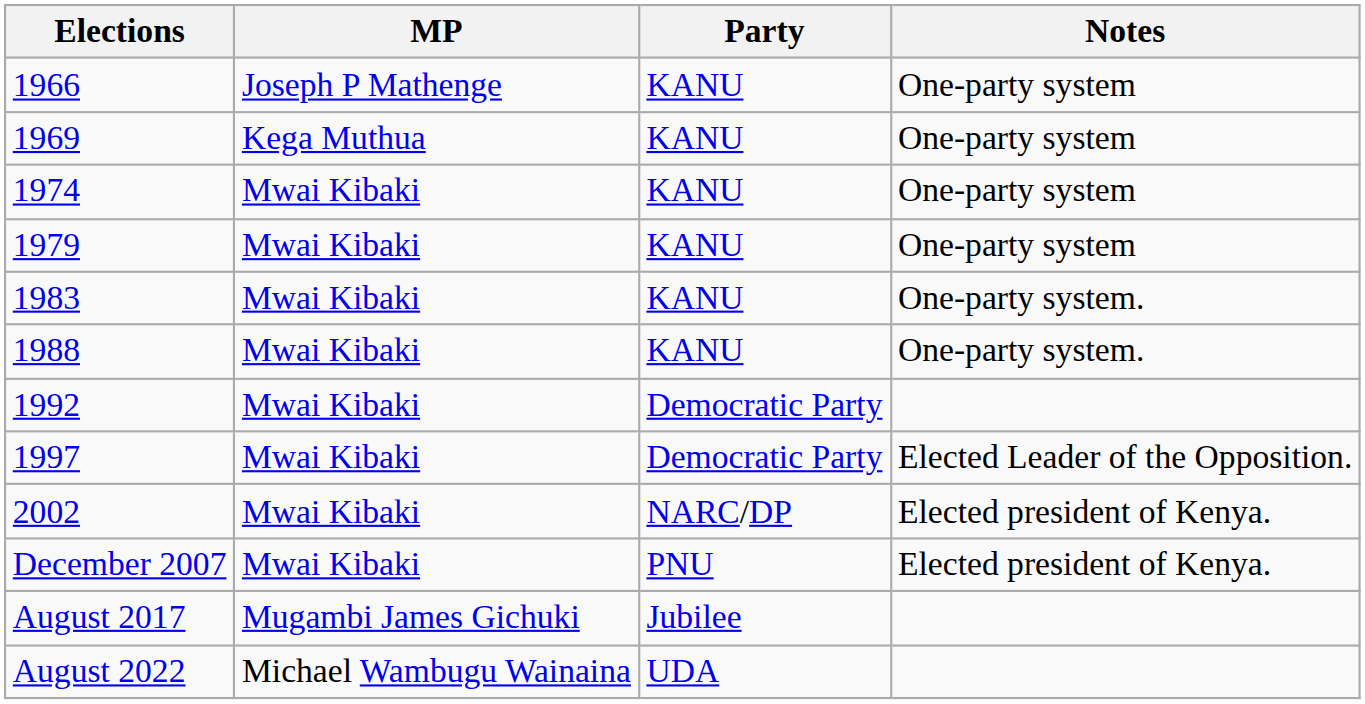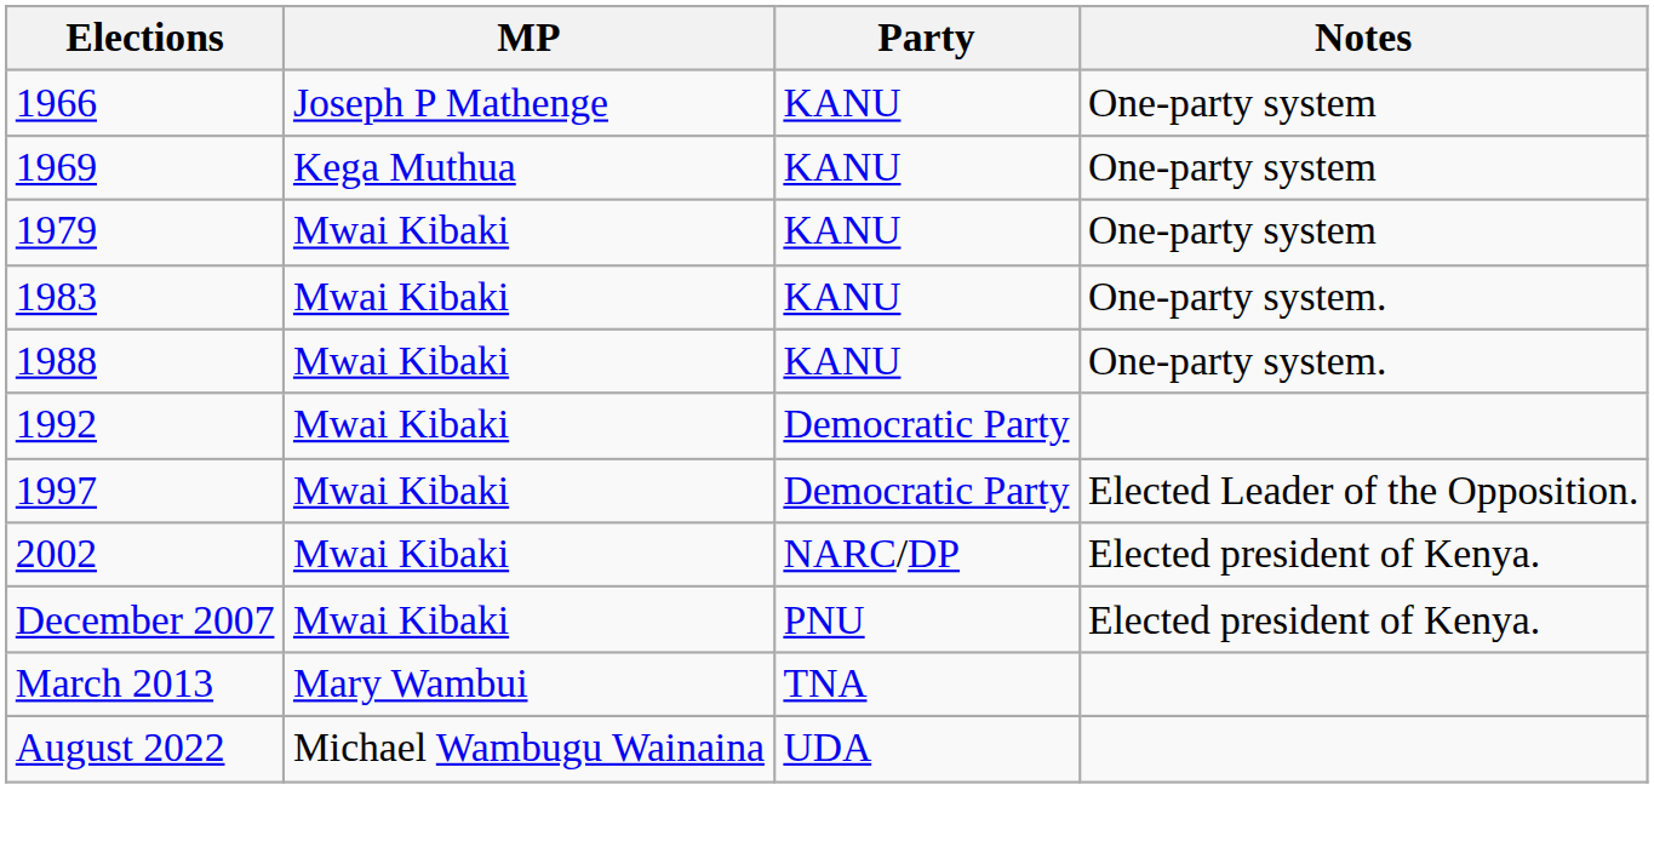- row: 1974 | Mwai Kibaki | KANU | One-party system
+ row: March 2013 | Mary Wambui | TNA
- row: August 2017 | Mugambi James Gichuki | Jubilee
